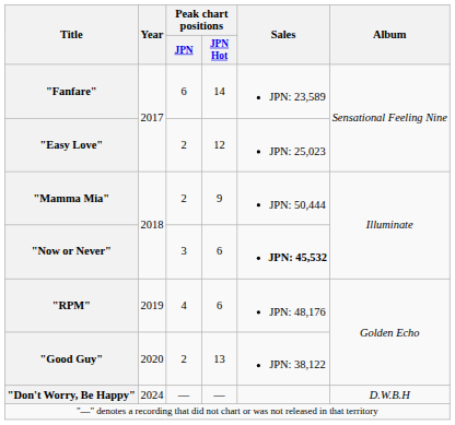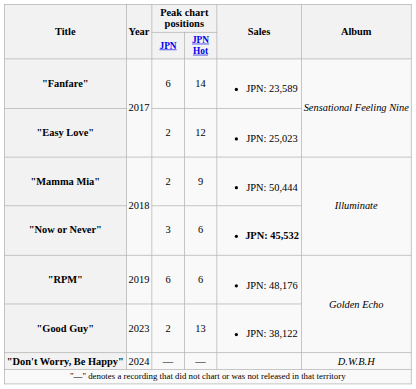"RPM" | Peak chart positions / JPN: 4 -> 6
"Good Guy" | Year: 2020 -> 2023
